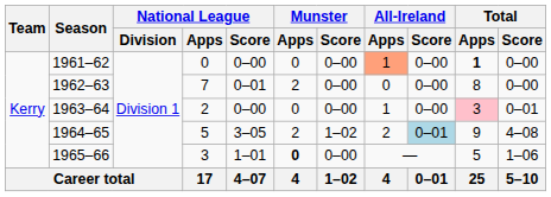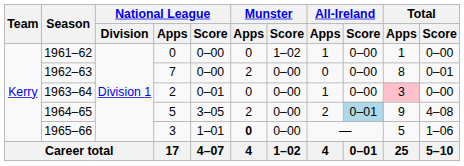1961–62 | Munster / Score: 0–00 -> 1–02
1961–62 | All-Ireland / Apps: lightsalmon background -> no background
1961–62 | Total / Apps: bold -> normal
1962–63 | National League / Score: 0–01 -> 0–00
1962–63 | Total / Score: 0–00 -> 0–01
1963–64 | National League / Score: 0–00 -> 0–01
1963–64 | Total / Score: 0–01 -> 0–00
1964–65 | Munster / Score: 1–02 -> 0–00
